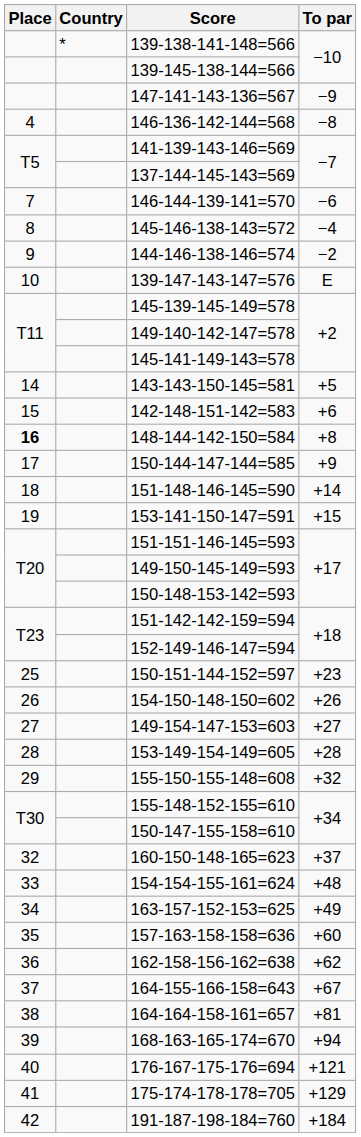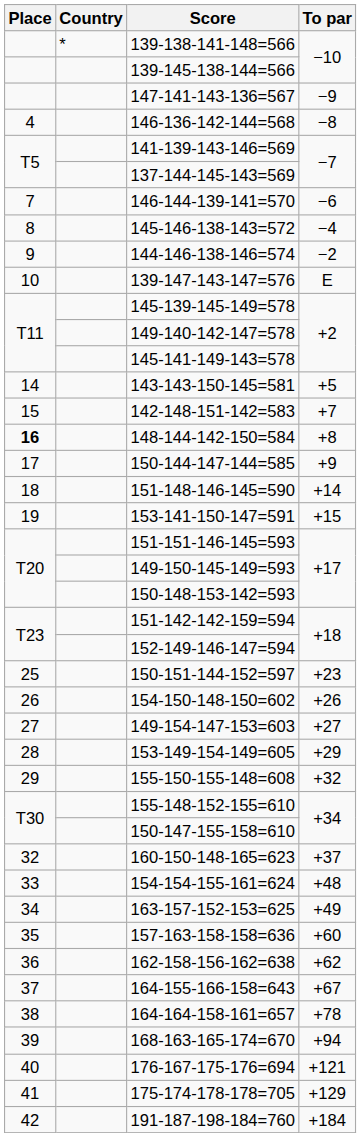142-148-151-142=583 | To par: +6 -> +7
153-149-154-149=605 | To par: +28 -> +29
164-164-158-161=657 | To par: +81 -> +78
